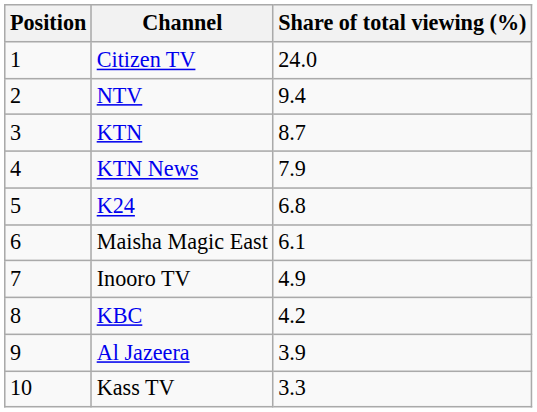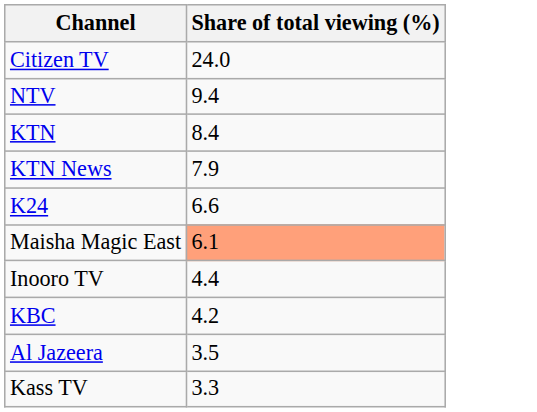- column: Position | 1 | 2 | 3 | 4 | 5 | 6 | 7 | 8 | 9 | 10
KTN | Share of total viewing (%): 8.7 -> 8.4
K24 | Share of total viewing (%): 6.8 -> 6.6
Maisha Magic East | Share of total viewing (%): no background -> lightsalmon background
Inooro TV | Share of total viewing (%): 4.9 -> 4.4
Al Jazeera | Share of total viewing (%): 3.9 -> 3.5
